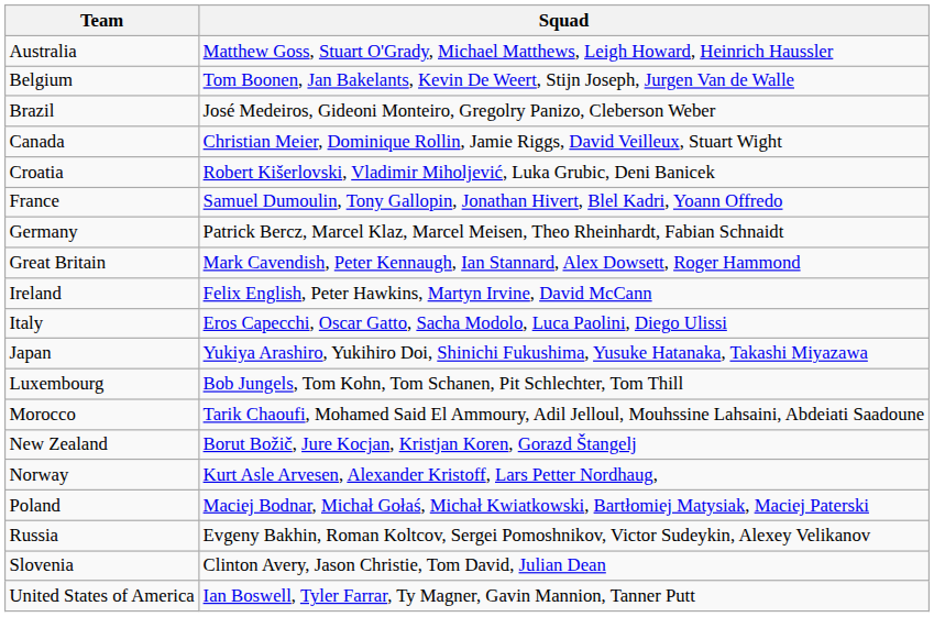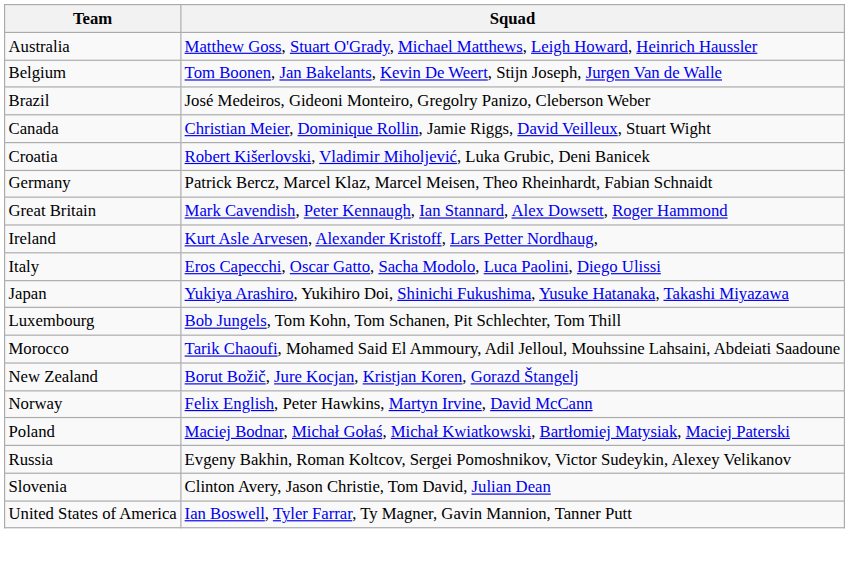- row: France | Samuel Dumoulin, Tony Gallopin, Jonathan Hivert, Blel Kadri, Yoann Offredo
Ireland | Squad: Felix English, Peter Hawkins, Martyn Irvine, David McCann -> Kurt Asle Arvesen, Alexander Kristoff, Lars Petter Nordhaug,
Norway | Squad: Kurt Asle Arvesen, Alexander Kristoff, Lars Petter Nordhaug, -> Felix English, Peter Hawkins, Martyn Irvine, David McCann
